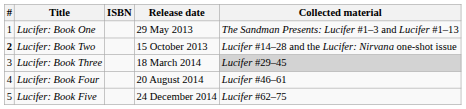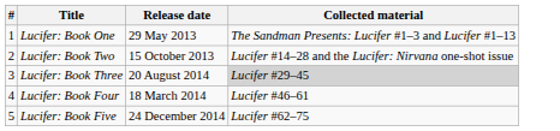- column: ISBN
Lucifer: Book Two | #: bold -> normal
Lucifer: Book Three | Release date: 18 March 2014 -> 20 August 2014
Lucifer: Book Four | Release date: 20 August 2014 -> 18 March 2014
